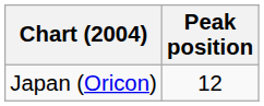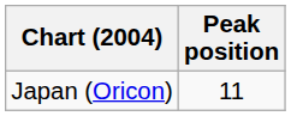Japan (Oricon) | Peak position: 12 -> 11
